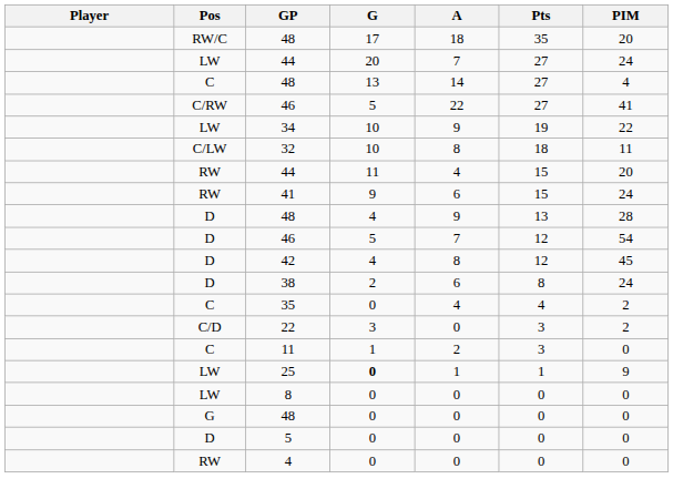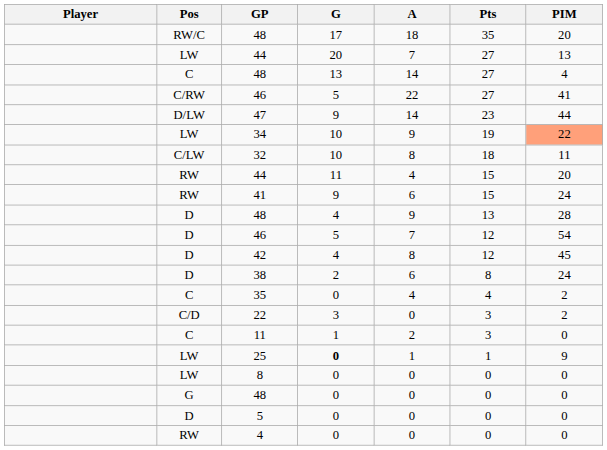LW / 44 | PIM: 24 -> 13
+ row: D/LW | 47 | 9 | 14 | 23 | 44
34 | PIM: no background -> lightsalmon background
